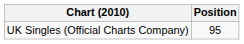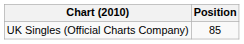UK Singles (Official Charts Company) | Position: 95 -> 85
